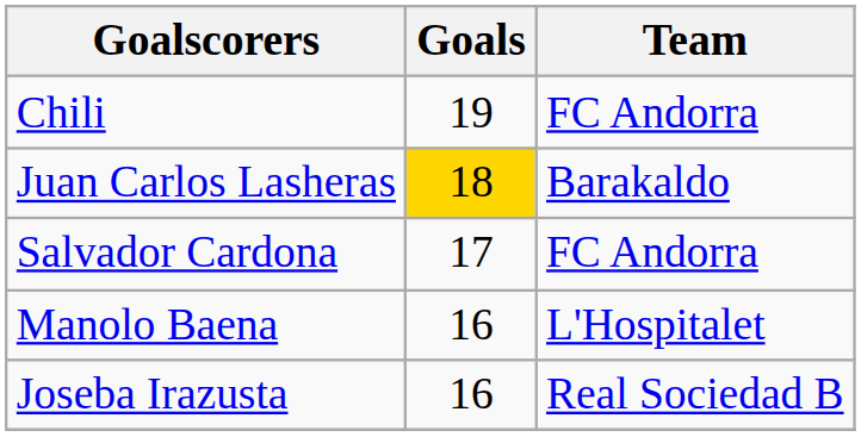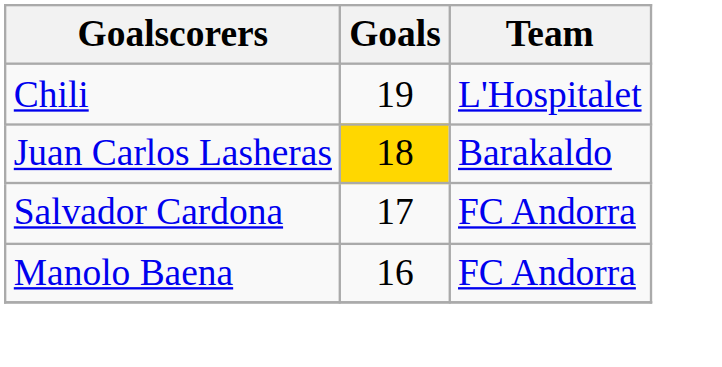Chili | Team: FC Andorra -> L'Hospitalet
Manolo Baena | Team: L'Hospitalet -> FC Andorra
- row: Joseba Irazusta | 16 | Real Sociedad B
